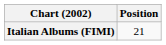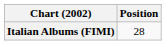Italian Albums (FIMI) | Position: 21 -> 28
